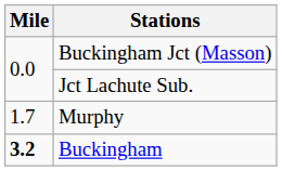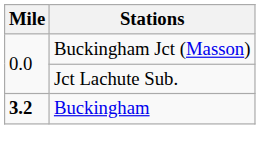- row: 1.7 | Murphy
